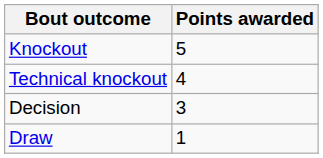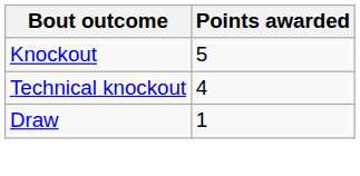- row: Decision | 3
